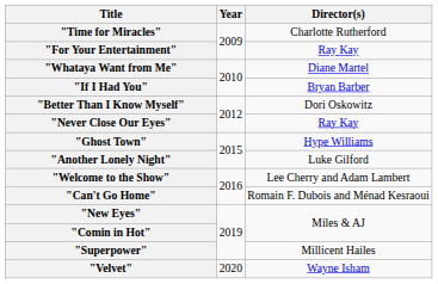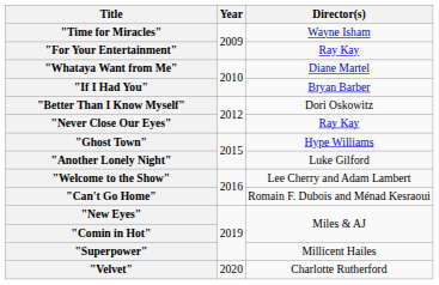"Time for Miracles" | Director(s): Charlotte Rutherford -> Wayne Isham
"Velvet" | Director(s): Wayne Isham -> Charlotte Rutherford
